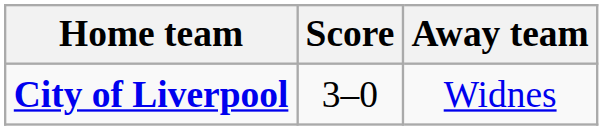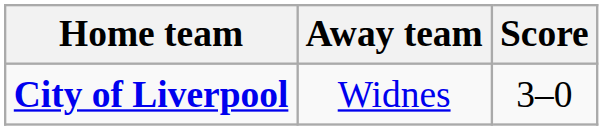columns swapped: Score <-> Away team
